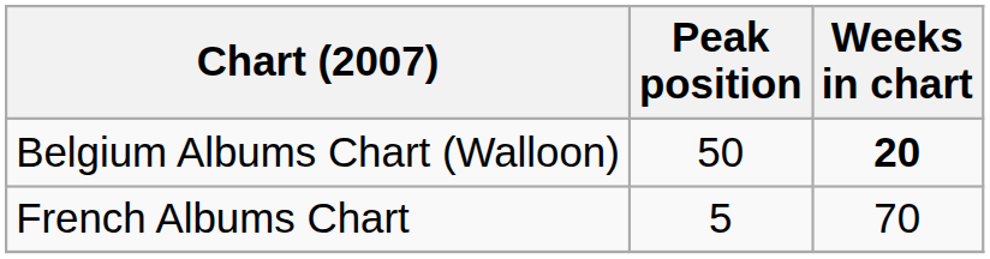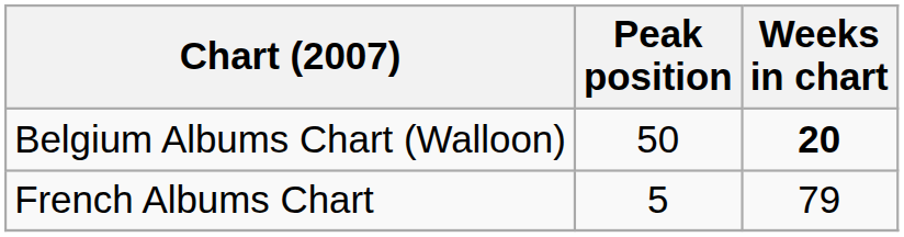French Albums Chart | Weeks in chart: 70 -> 79
